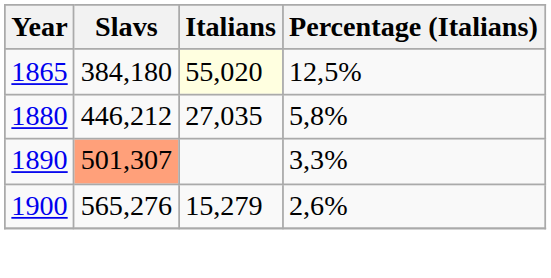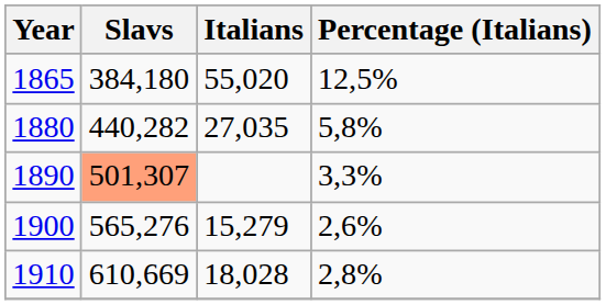1865 | Italians: lightyellow background -> no background
1880 | Slavs: 446,212 -> 440,282
+ row: 1910 | 610,669 | 18,028 | 2,8%
